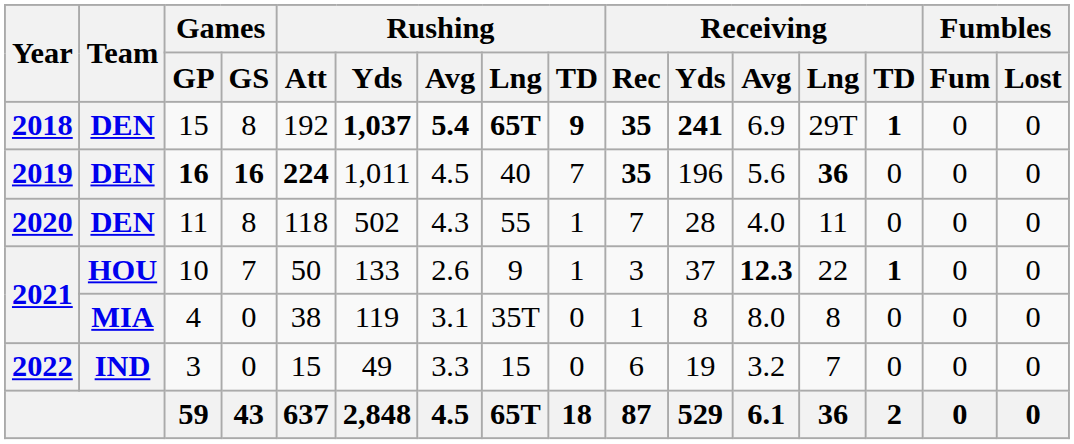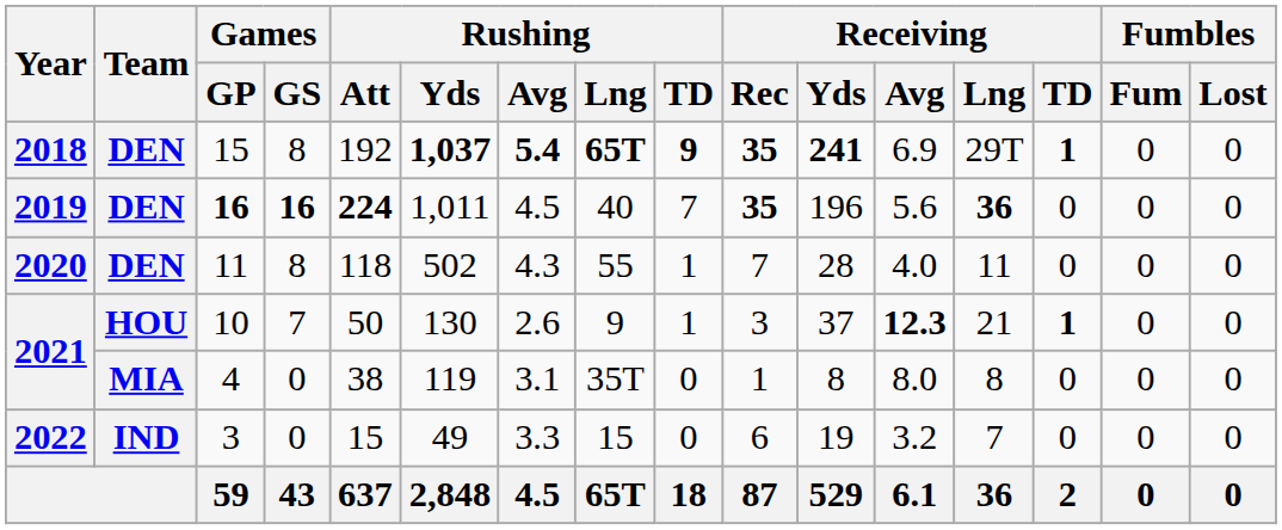10 | Rushing / Yds: 133 -> 130
10 | Receiving / Lng: 22 -> 21
